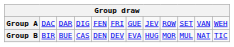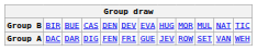rows swapped: Group A <-> Group B
